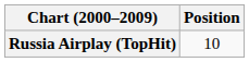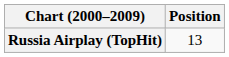Russia Airplay (TopHit) | Position: 10 -> 13
